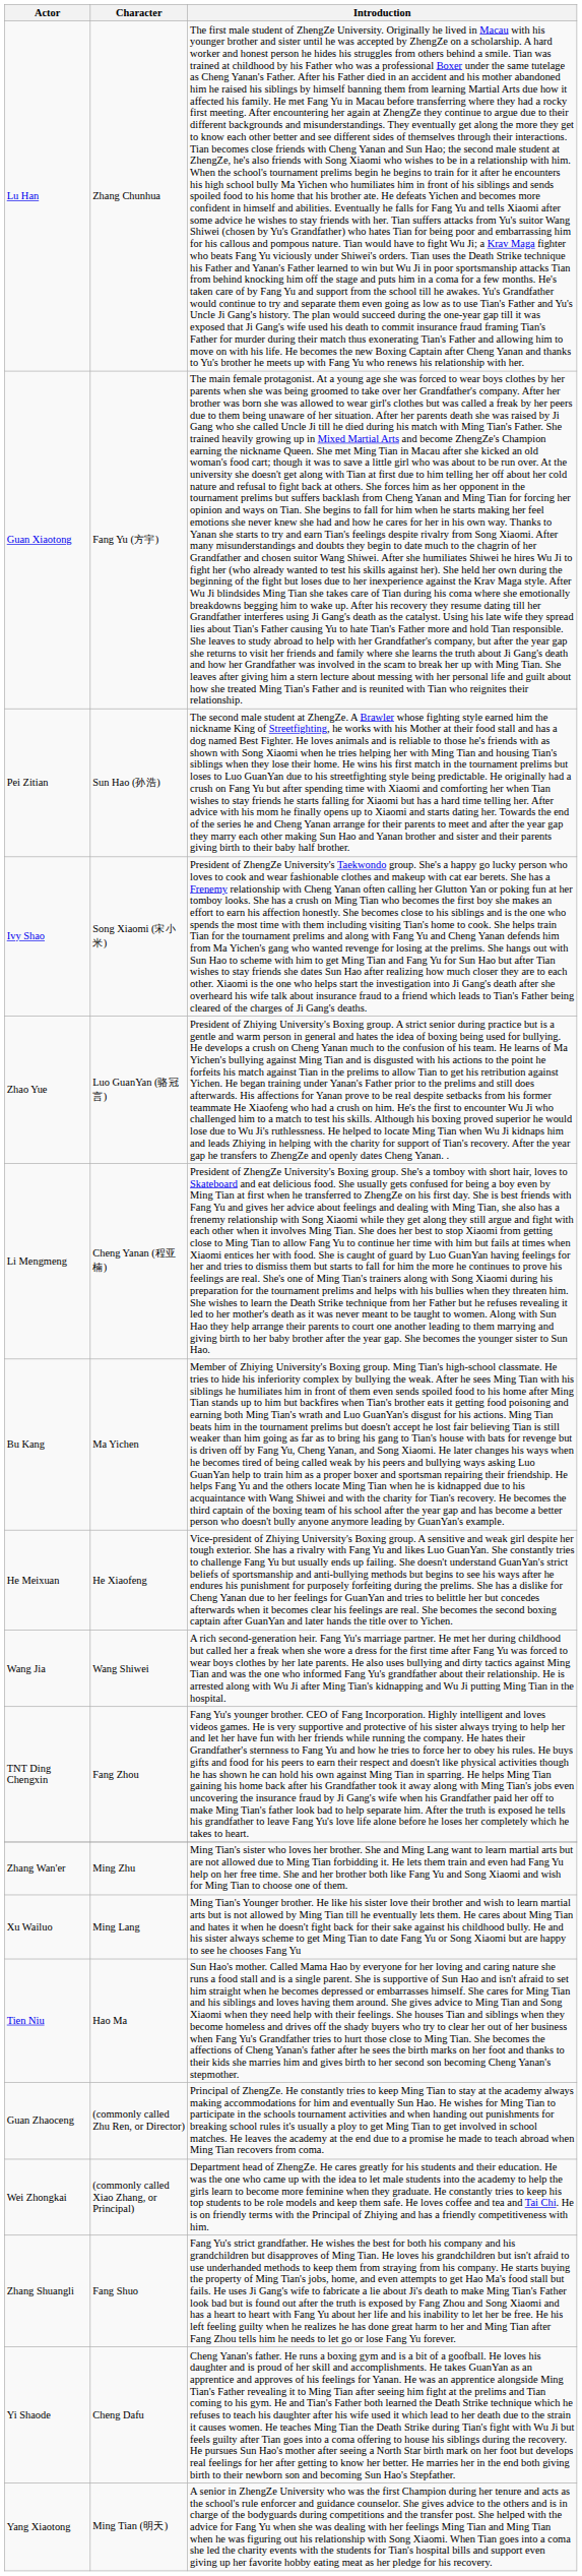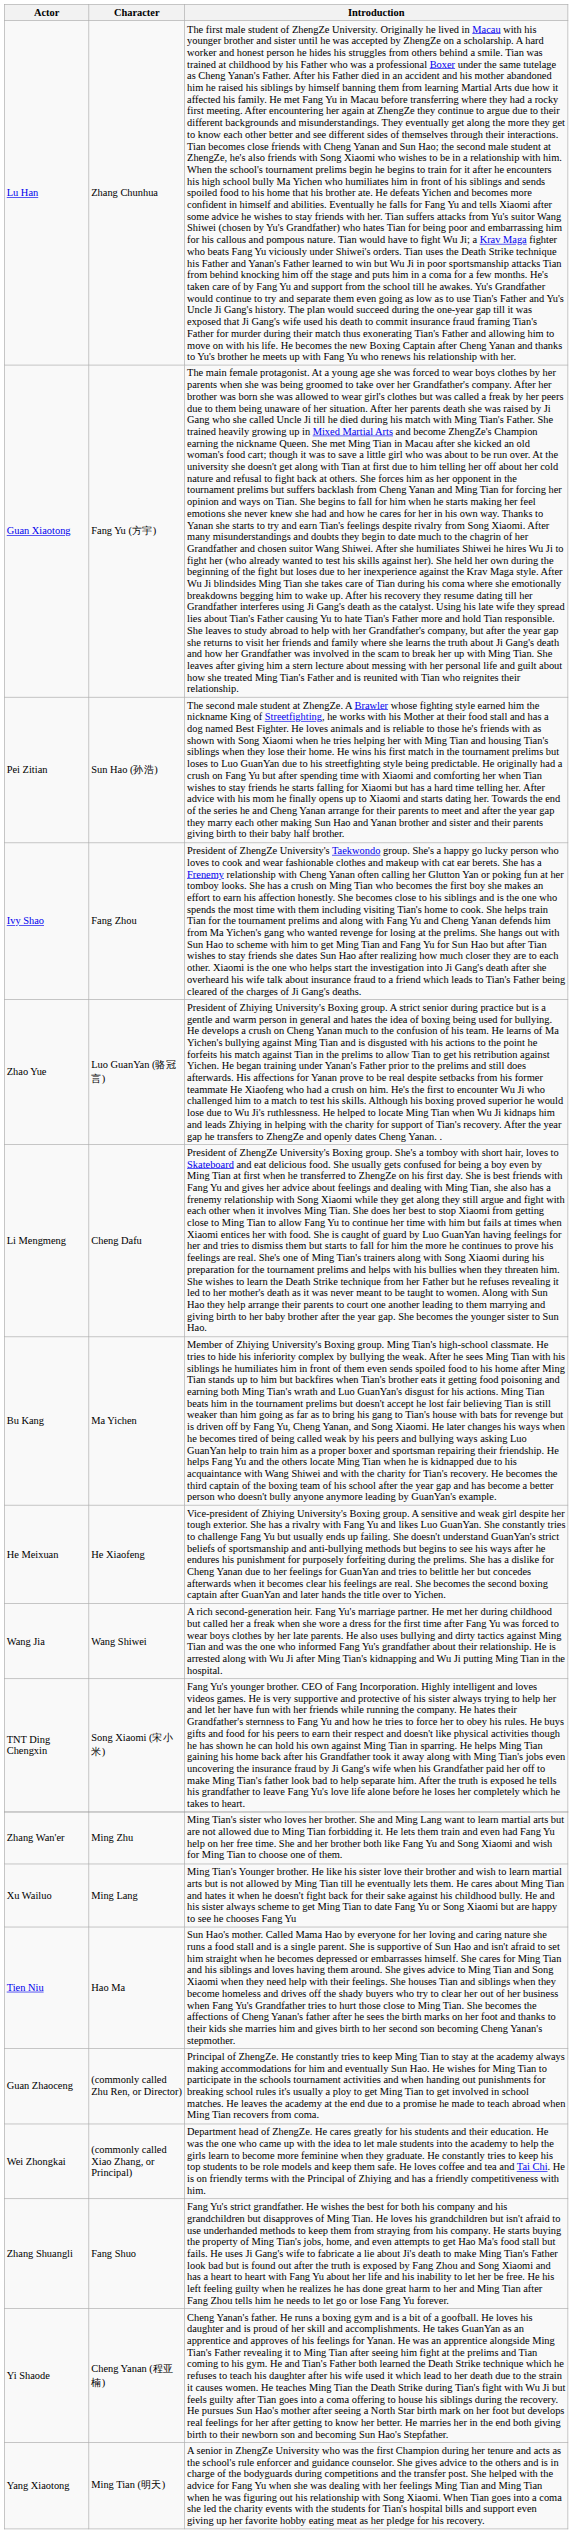Ivy Shao | Character: Song Xiaomi (宋小米) -> Fang Zhou
Li Mengmeng | Character: Cheng Yanan (程亚楠) -> Cheng Dafu
TNT Ding Chengxin | Character: Fang Zhou -> Song Xiaomi (宋小米)
Yi Shaode | Character: Cheng Dafu -> Cheng Yanan (程亚楠)
